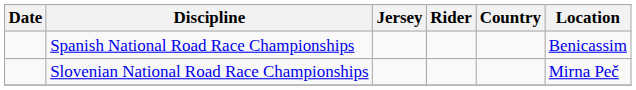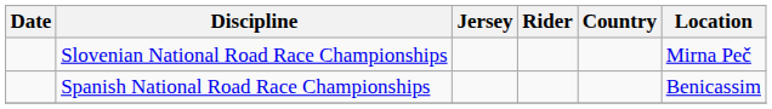rows swapped: Spanish National Road Race Championships <-> Slovenian National Road Race Championships
